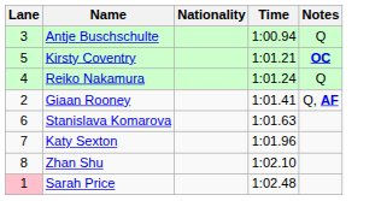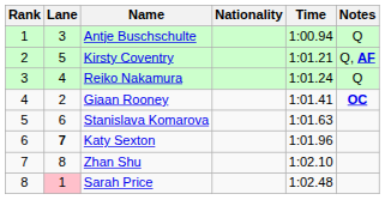+ column: Rank | 1 | 2 | 3 | 4 | 5 | 6 | 7 | 8
Kirsty Coventry | Notes: OC -> Q, AF
Giaan Rooney | Notes: Q, AF -> OC
Katy Sexton | Lane: normal -> bold
